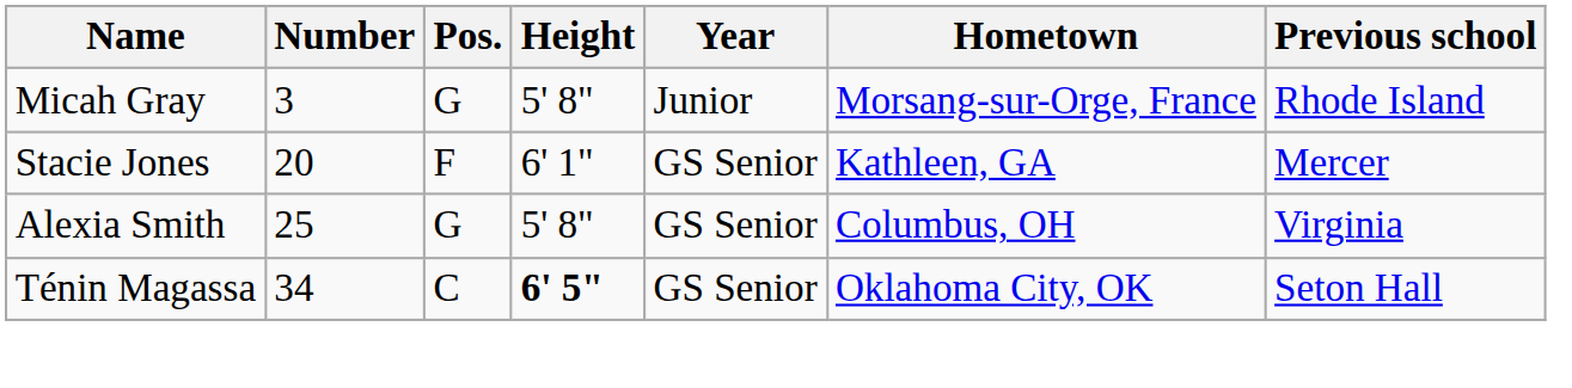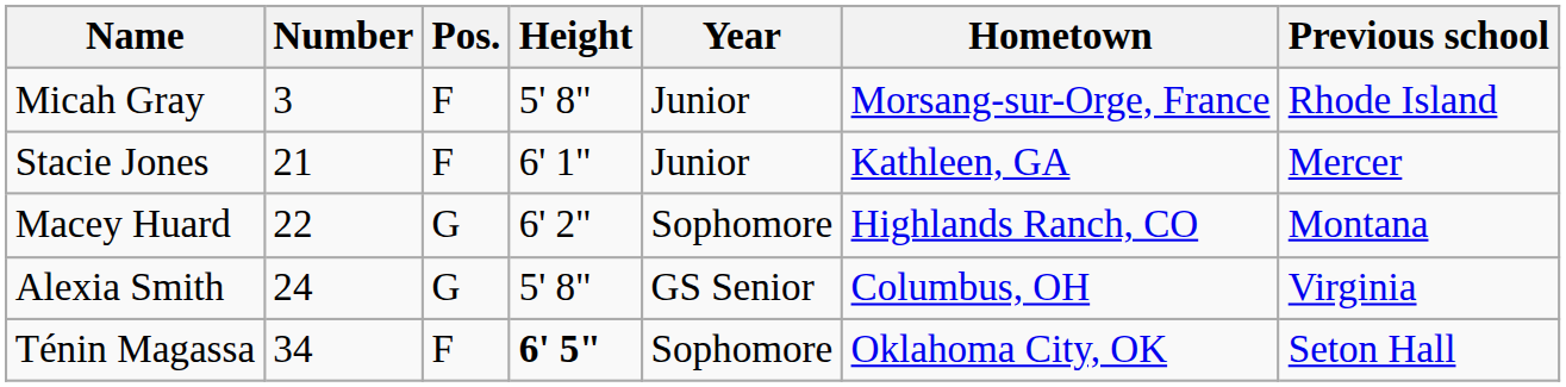Micah Gray | Pos.: G -> F
Stacie Jones | Number: 20 -> 21
Stacie Jones | Year: GS Senior -> Junior
+ row: Macey Huard | 22 | G | 6' 2" | Sophomore | Highlands Ranch, CO | Montana
Alexia Smith | Number: 25 -> 24
Ténin Magassa | Pos.: C -> F
Ténin Magassa | Year: GS Senior -> Sophomore
